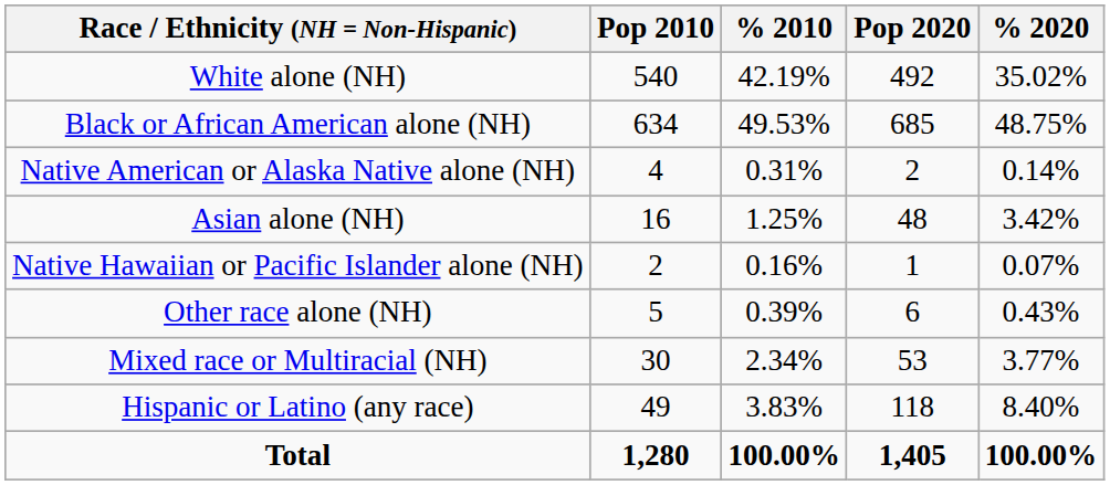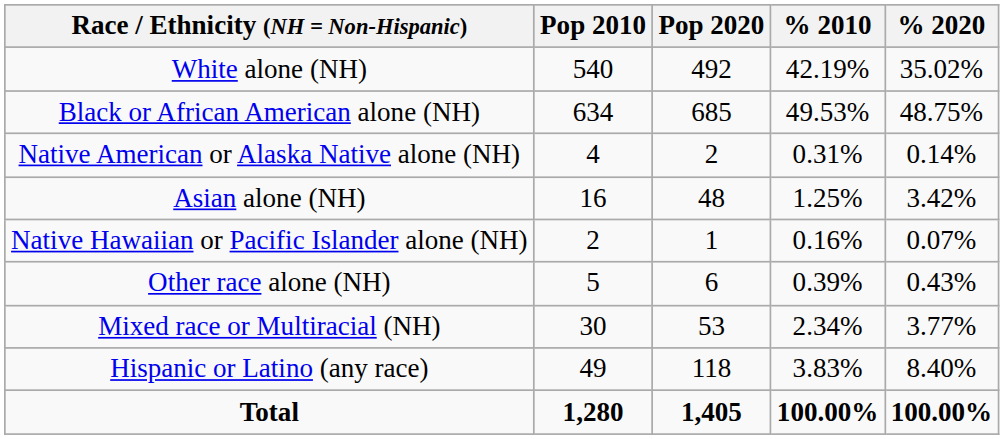columns swapped: Pop 2020 <-> % 2010
